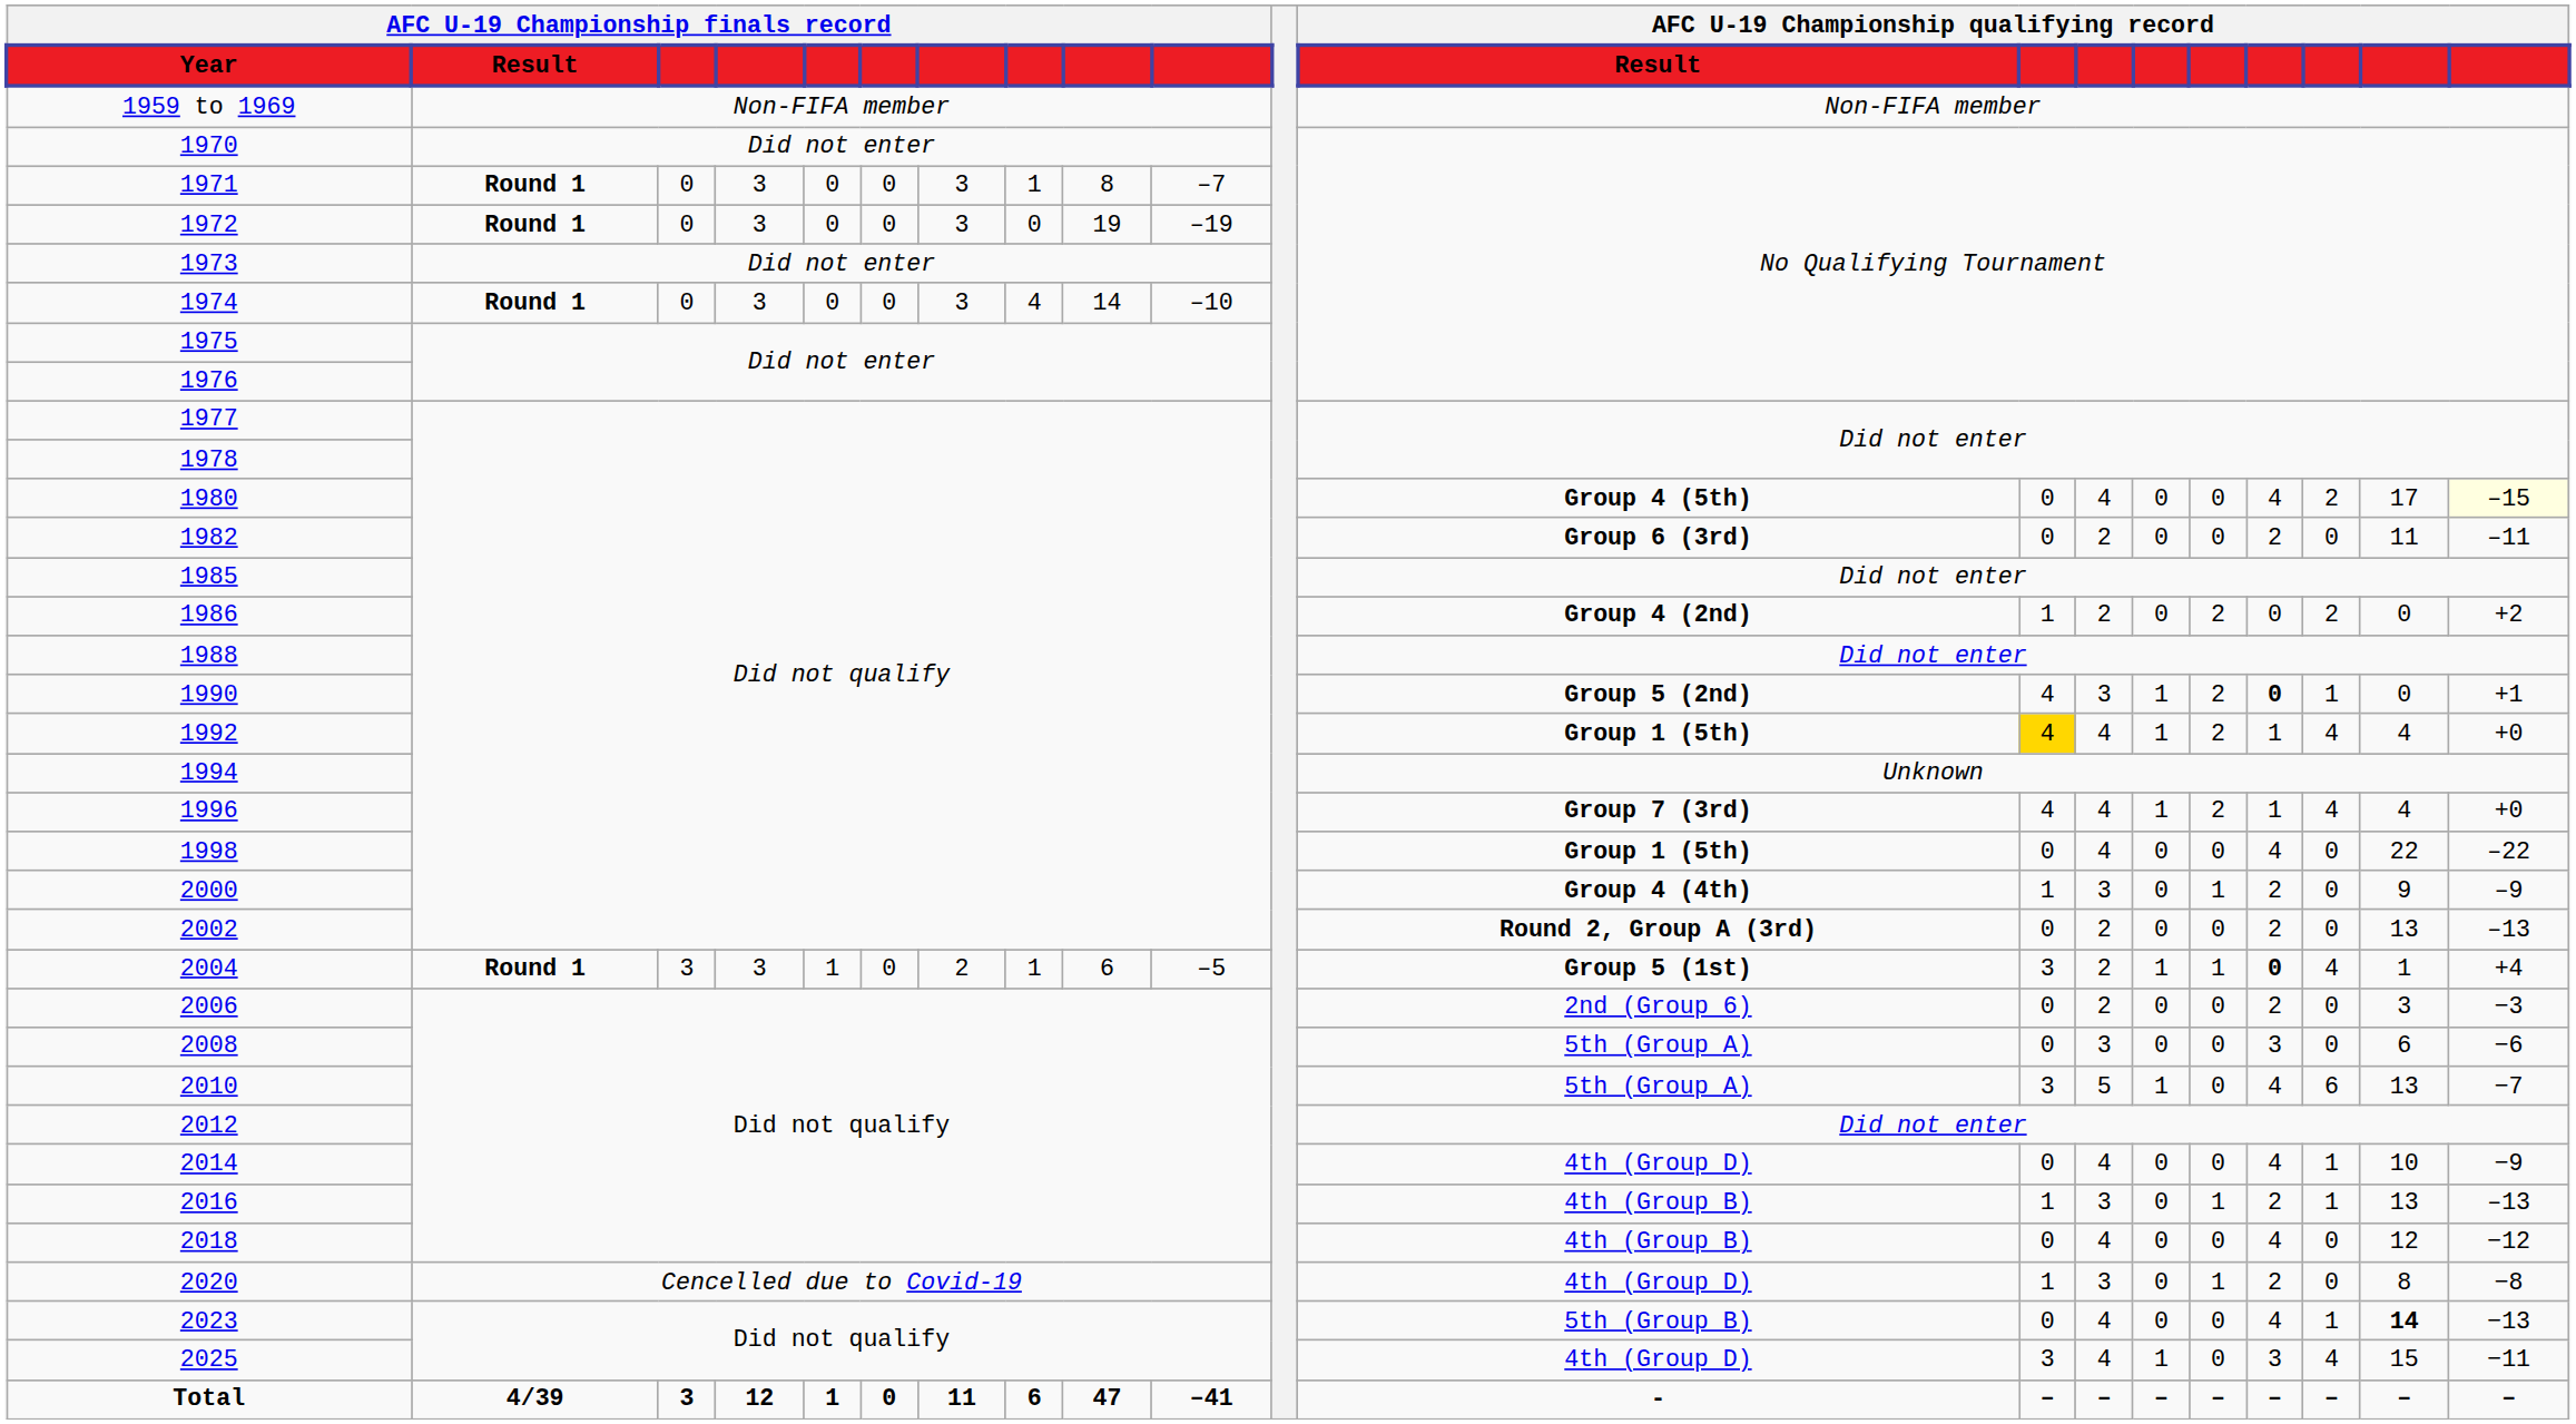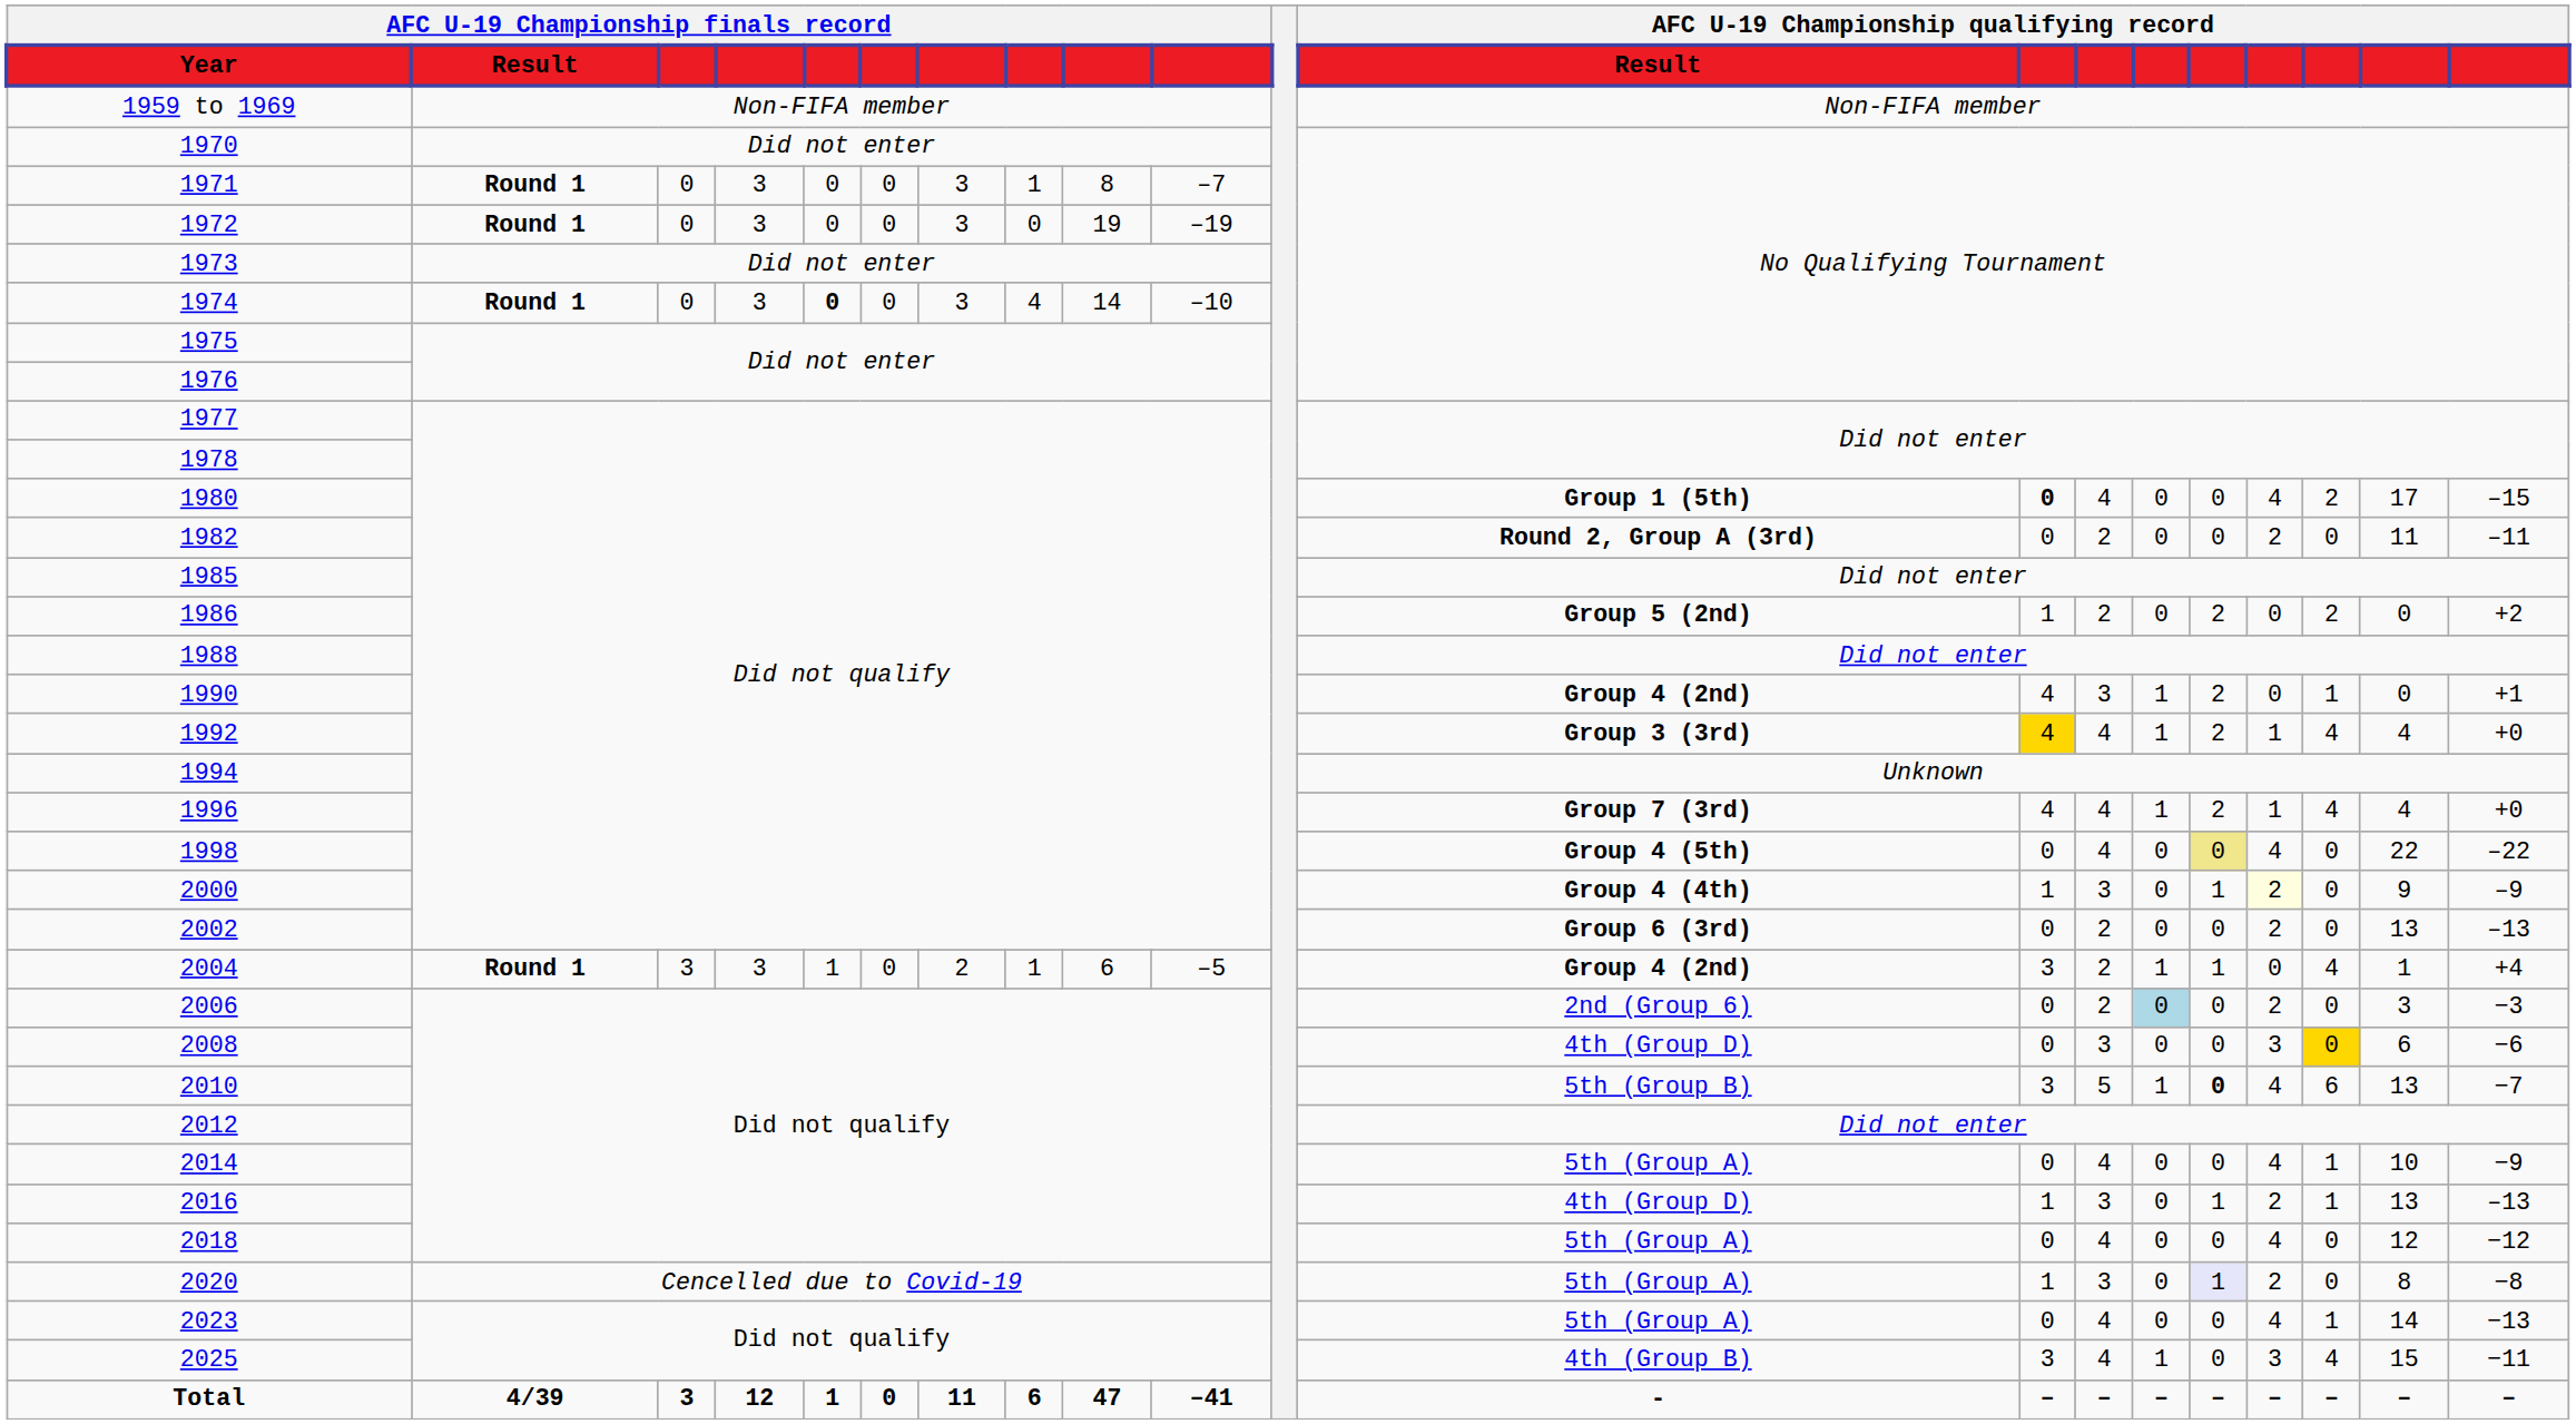1974 | column 5: normal -> bold
1980 | AFC U-19 Championship qualifying record / Result: Group 4 (5th) -> Group 1 (5th)
1980 | column 13: normal -> bold
1980 | column 20: lightyellow background -> no background
1982 | AFC U-19 Championship qualifying record / Result: Group 6 (3rd) -> Round 2, Group A (3rd)
1986 | AFC U-19 Championship qualifying record / Result: Group 4 (2nd) -> Group 5 (2nd)
1990 | AFC U-19 Championship qualifying record / Result: Group 5 (2nd) -> Group 4 (2nd)
1990 | column 17: bold -> normal
1992 | AFC U-19 Championship qualifying record / Result: Group 1 (5th) -> Group 3 (3rd)
1998 | AFC U-19 Championship qualifying record / Result: Group 1 (5th) -> Group 4 (5th)
1998 | column 16: no background -> khaki background
2000 | column 17: no background -> lightyellow background
2002 | AFC U-19 Championship qualifying record / Result: Round 2, Group A (3rd) -> Group 6 (3rd)
2004 | AFC U-19 Championship qualifying record / Result: Group 5 (1st) -> Group 4 (2nd)
2004 | column 17: bold -> normal
2006 | column 15: no background -> lightblue background
2008 | AFC U-19 Championship qualifying record / Result: 5th (Group A) -> 4th (Group D)
2008 | column 18: no background -> gold background
2010 | AFC U-19 Championship qualifying record / Result: 5th (Group A) -> 5th (Group B)
2010 | column 16: normal -> bold
2014 | AFC U-19 Championship qualifying record / Result: 4th (Group D) -> 5th (Group A)
2016 | AFC U-19 Championship qualifying record / Result: 4th (Group B) -> 4th (Group D)
2018 | AFC U-19 Championship qualifying record / Result: 4th (Group B) -> 5th (Group A)
2020 | AFC U-19 Championship qualifying record / Result: 4th (Group D) -> 5th (Group A)
2020 | column 16: no background -> lavender background
2023 | AFC U-19 Championship qualifying record / Result: 5th (Group B) -> 5th (Group A)
2023 | column 19: bold -> normal
2025 | AFC U-19 Championship qualifying record / Result: 4th (Group D) -> 4th (Group B)
